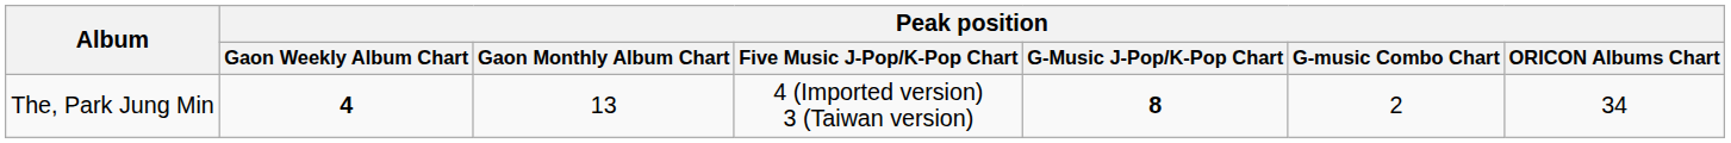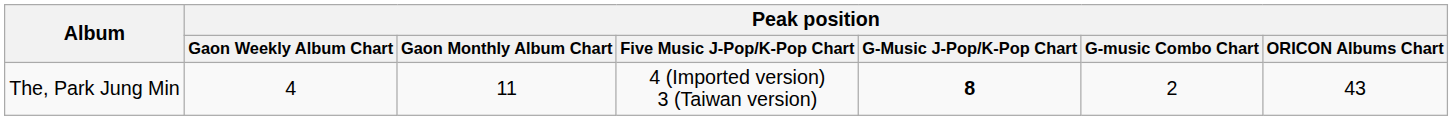The, Park Jung Min | Peak position / Gaon Weekly Album Chart: bold -> normal
The, Park Jung Min | Peak position / Gaon Monthly Album Chart: 13 -> 11
The, Park Jung Min | Peak position / ORICON Albums Chart: 34 -> 43
